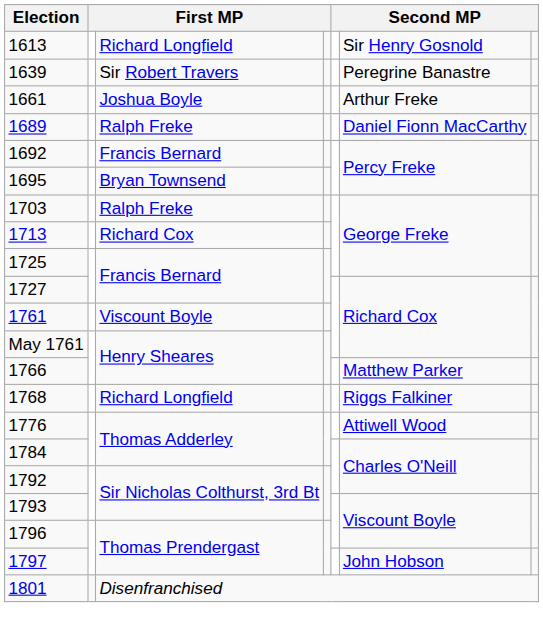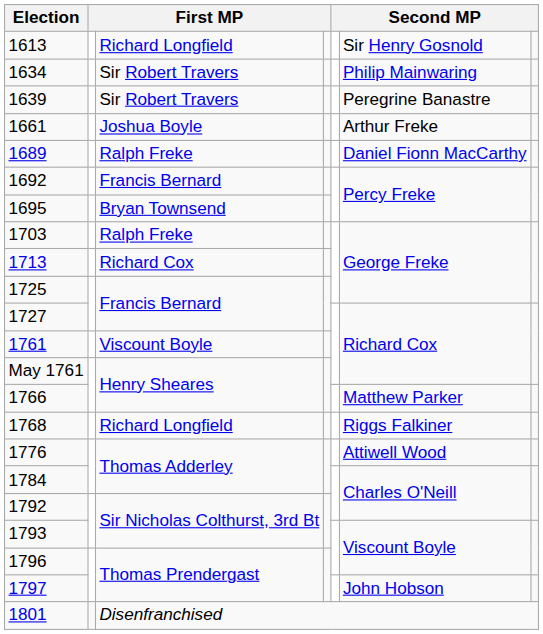+ row: 1634 | Sir Robert Travers | Philip Mainwaring
